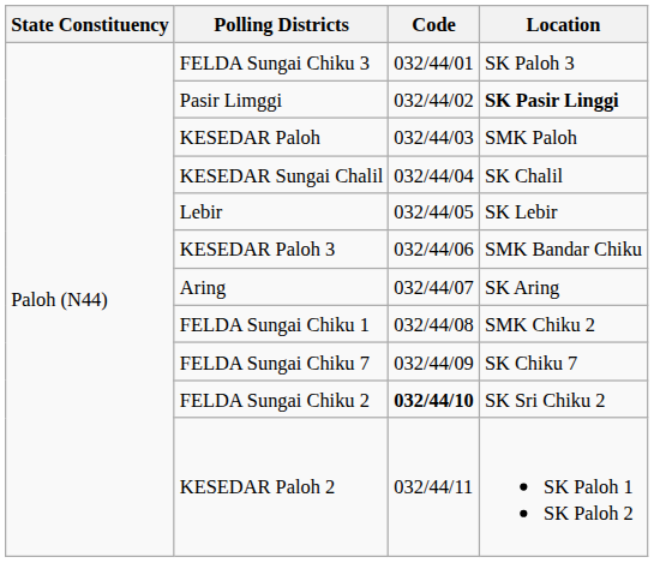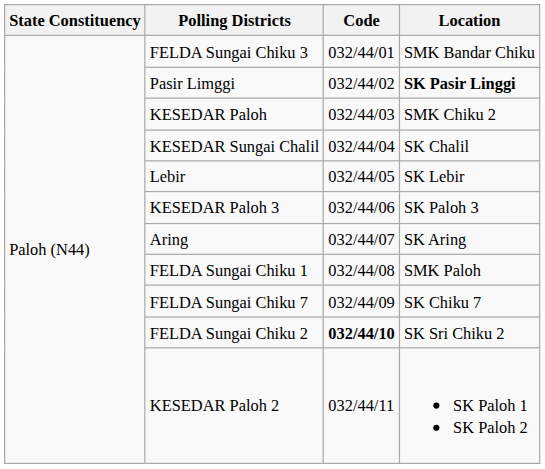FELDA Sungai Chiku 3 | Location: SK Paloh 3 -> SMK Bandar Chiku
KESEDAR Paloh | Location: SMK Paloh -> SMK Chiku 2
KESEDAR Paloh 3 | Location: SMK Bandar Chiku -> SK Paloh 3
FELDA Sungai Chiku 1 | Location: SMK Chiku 2 -> SMK Paloh
